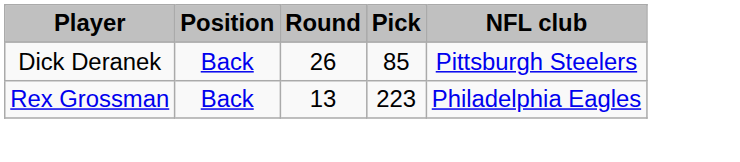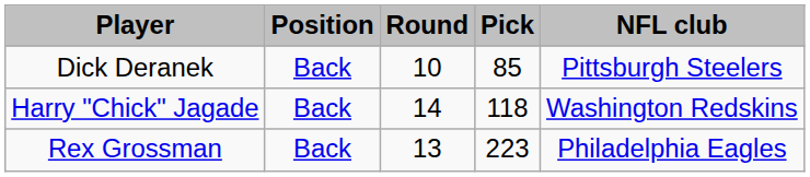Dick Deranek | Round: 26 -> 10
+ row: Harry "Chick" Jagade | Back | 14 | 118 | Washington Redskins
